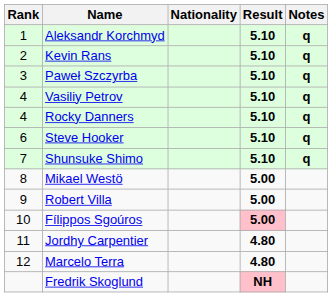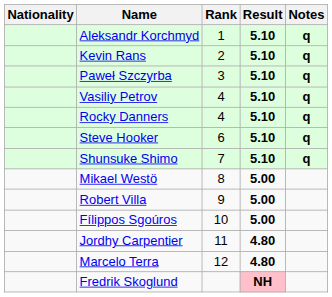columns swapped: Rank <-> Nationality
Fílippos Sgoúros | Result: pink background -> no background
